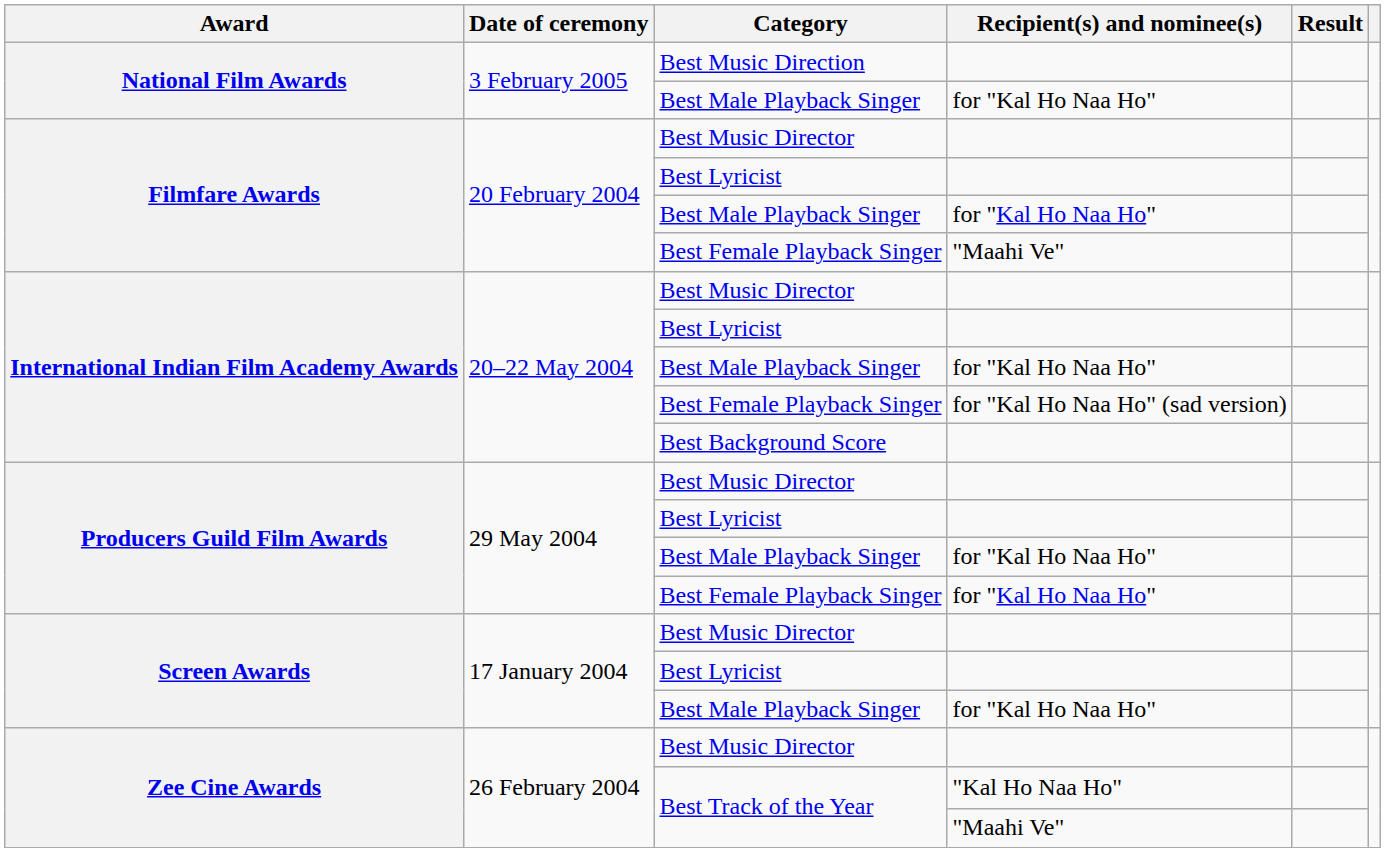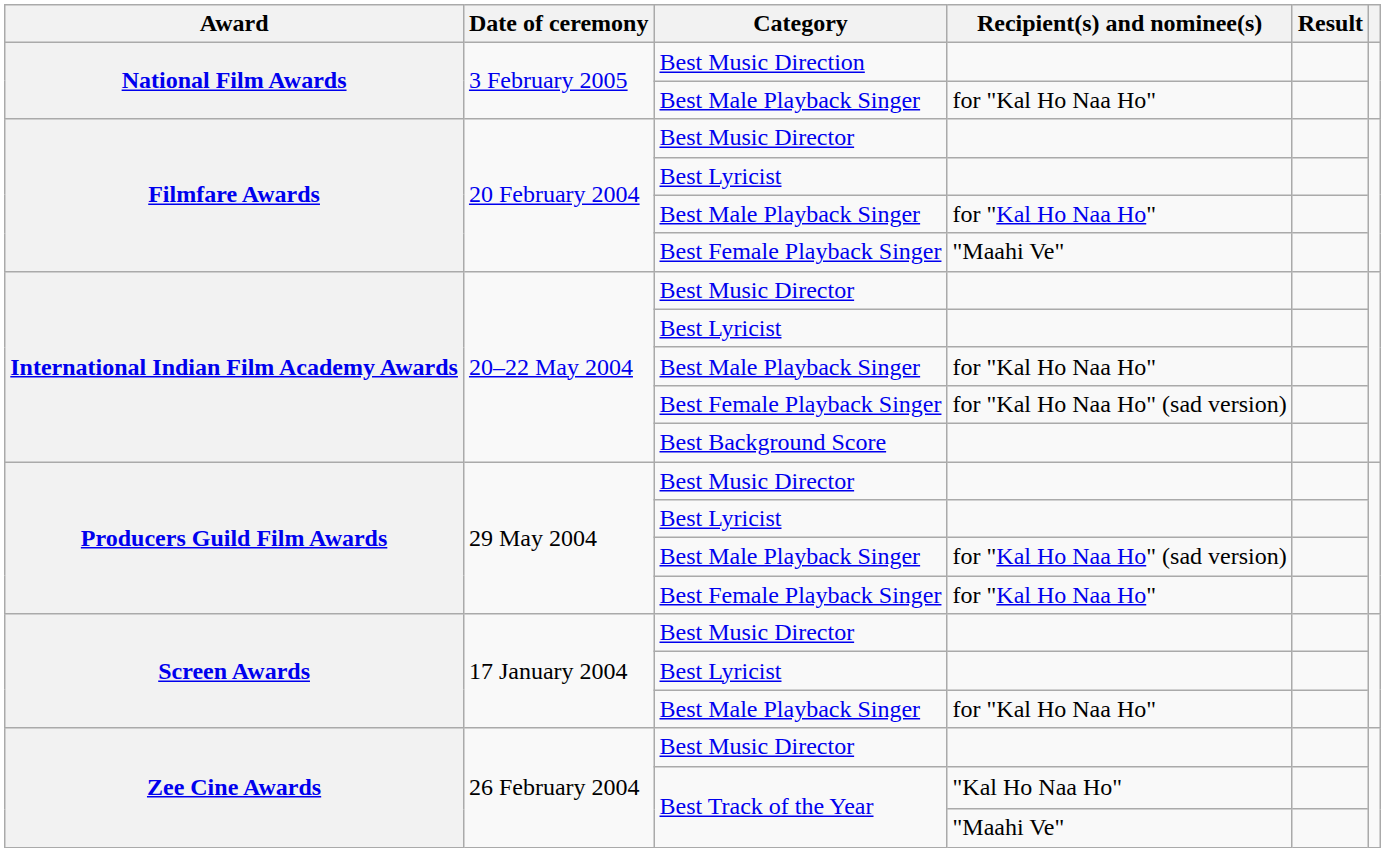Producers Guild Film Awards / Best Male Playback Singer | Recipient(s) and nominee(s): for "Kal Ho Naa Ho" -> for "Kal Ho Naa Ho" (sad version)
